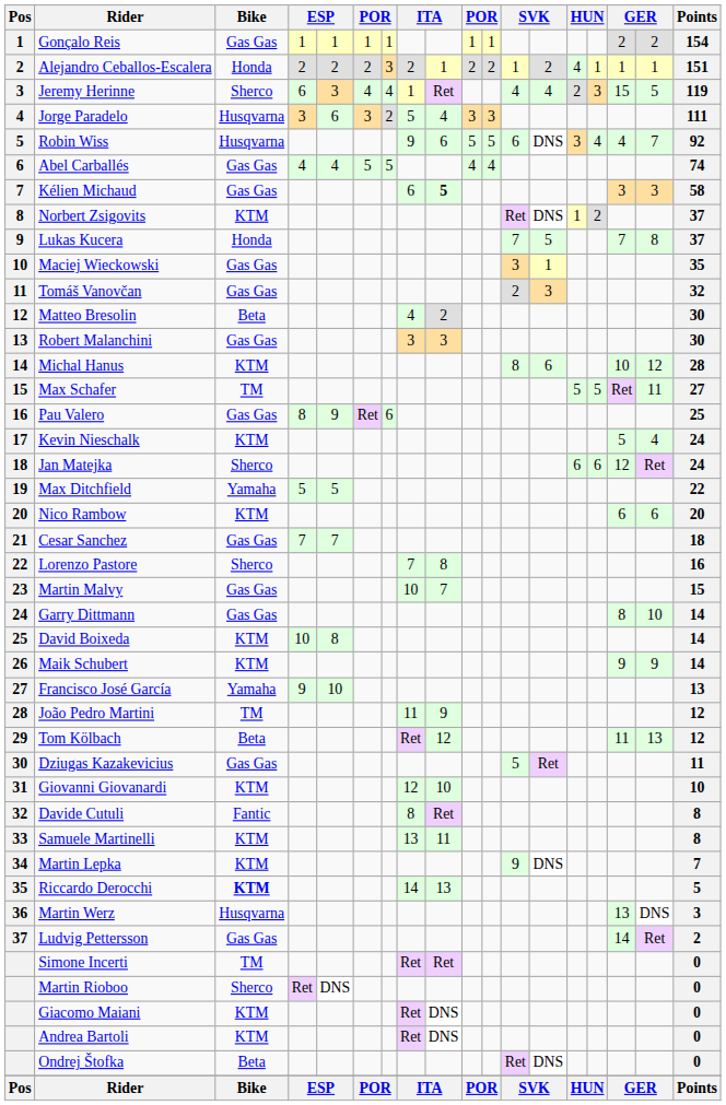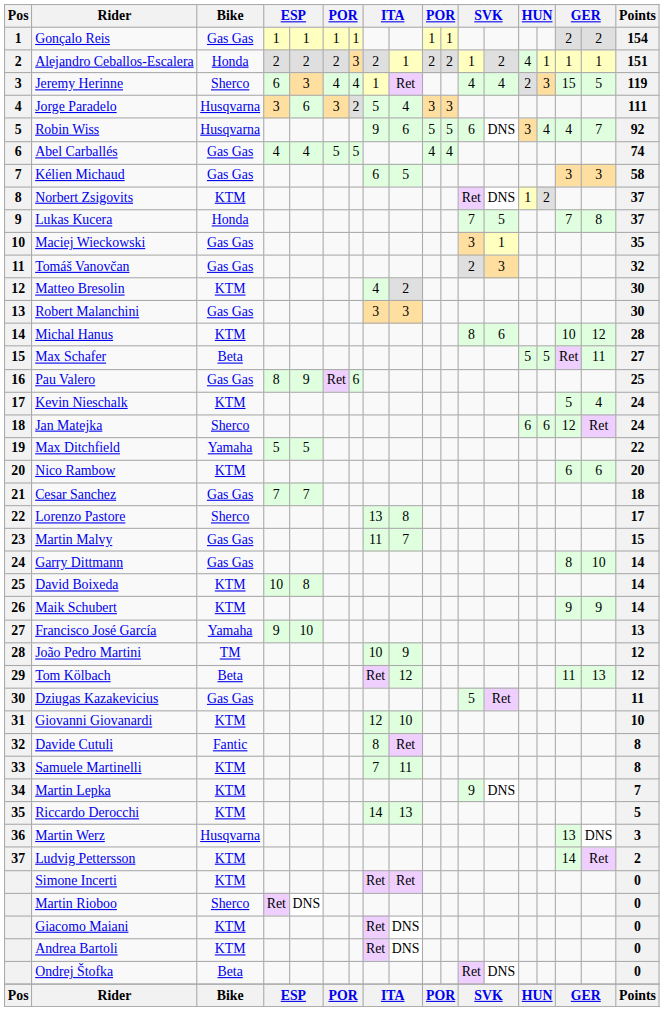Kélien Michaud | column 9: bold -> normal
Matteo Bresolin | Bike: Beta -> KTM
Max Schafer | Bike: TM -> Beta
Lorenzo Pastore | column 8: 7 -> 13
Lorenzo Pastore | Points: 16 -> 17
Martin Malvy | column 8: 10 -> 11
João Pedro Martini | column 8: 11 -> 10
Samuele Martinelli | column 8: 13 -> 7
Riccardo Derocchi | Bike: bold -> normal
Ludvig Pettersson | Bike: Gas Gas -> KTM
Simone Incerti | Bike: TM -> KTM
